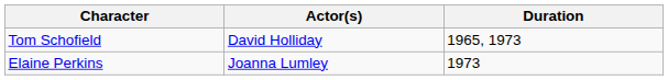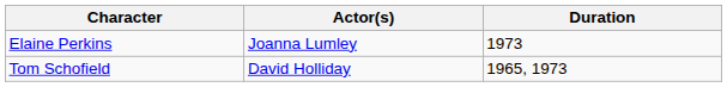rows swapped: Tom Schofield <-> Elaine Perkins
